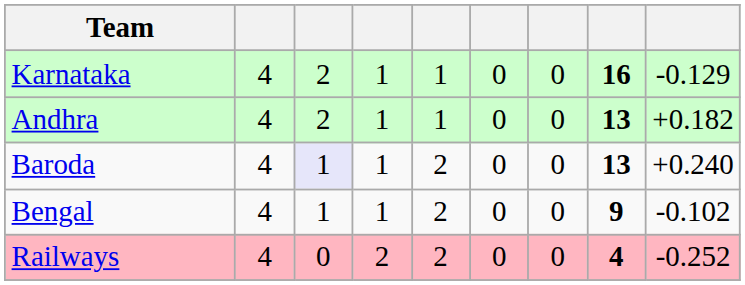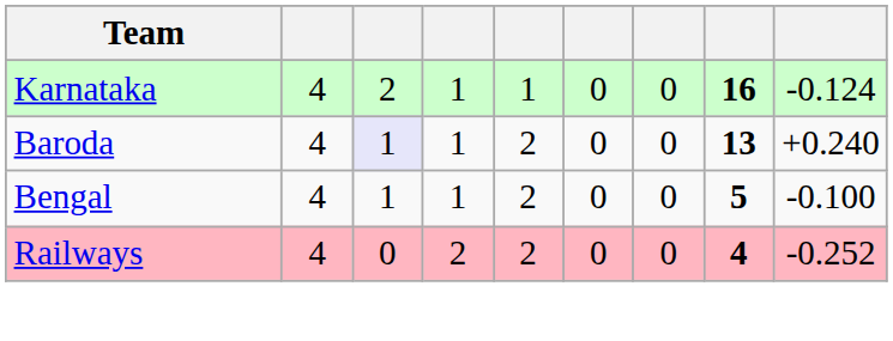Karnataka | column 9: -0.129 -> -0.124
- row: Andhra | 4 | 2 | 1 | 1 | 0 | 0 | 13 | +0.182
Bengal | column 8: 9 -> 5
Bengal | column 9: -0.102 -> -0.100
